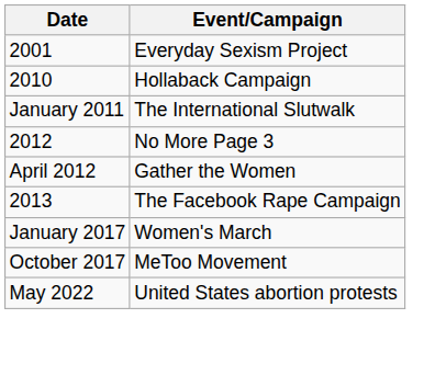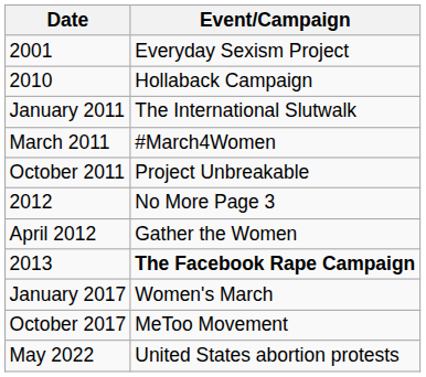+ row: March 2011 | #March4Women
+ row: October 2011 | Project Unbreakable
2013 | Event/Campaign: normal -> bold
